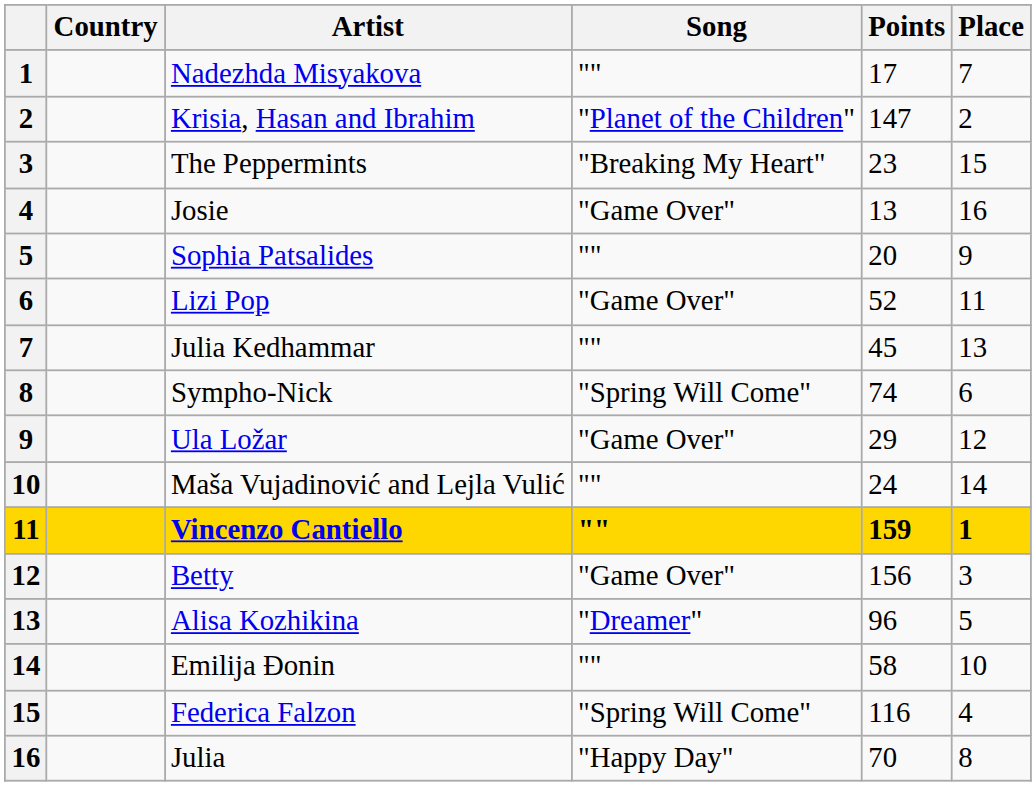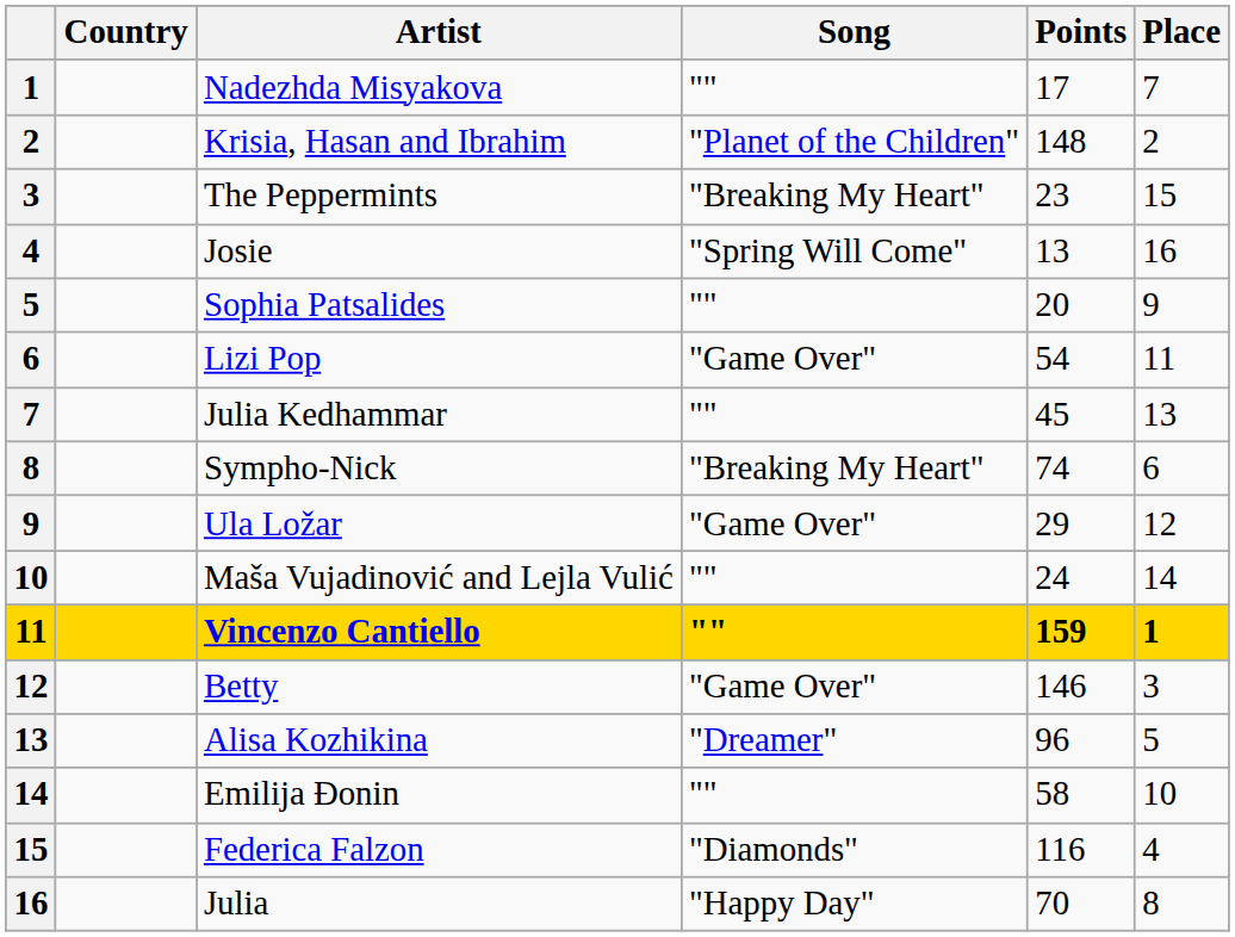Krisia, Hasan and Ibrahim | Points: 147 -> 148
Josie | Song: "Game Over" -> "Spring Will Come"
Lizi Pop | Points: 52 -> 54
Sympho-Nick | Song: "Spring Will Come" -> "Breaking My Heart"
Betty | Points: 156 -> 146
Federica Falzon | Song: "Spring Will Come" -> "Diamonds"
